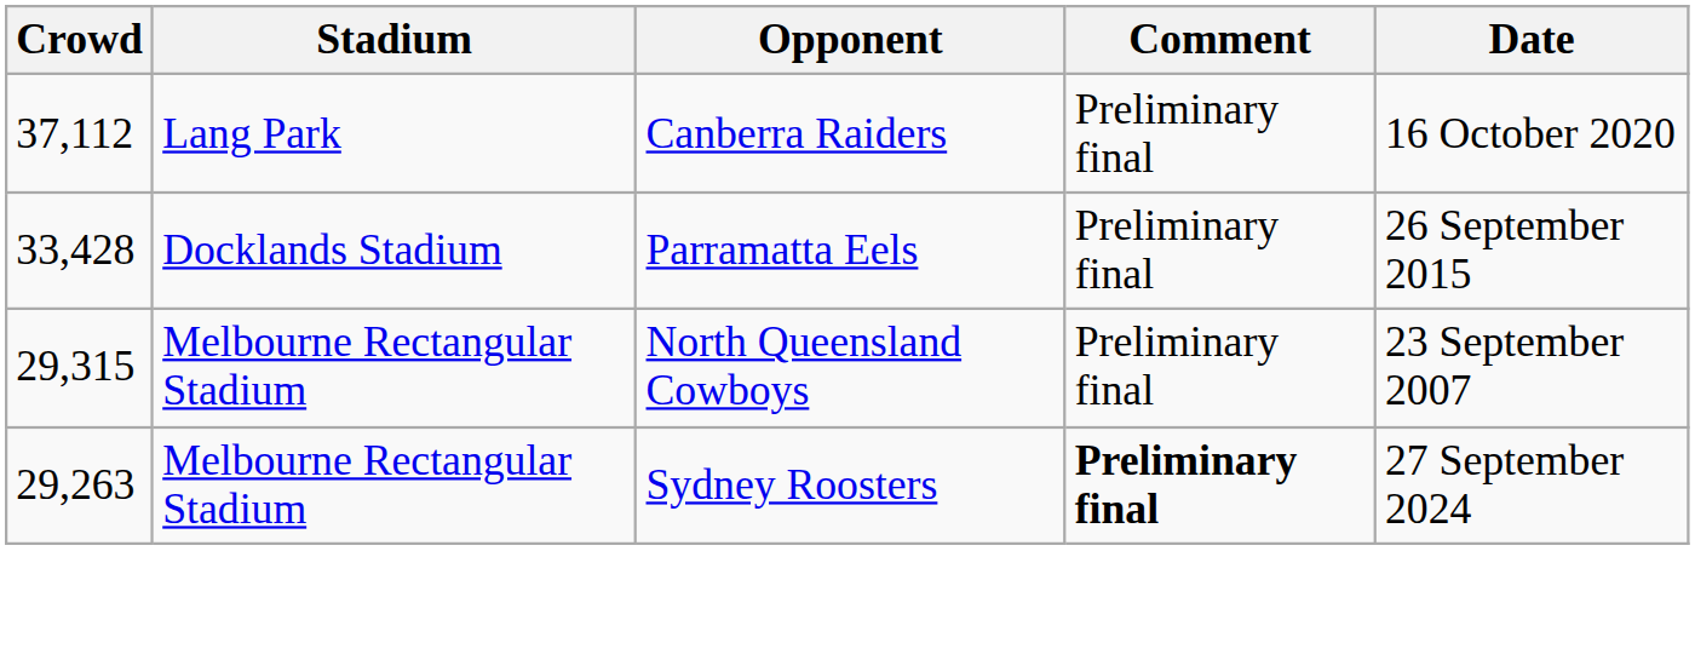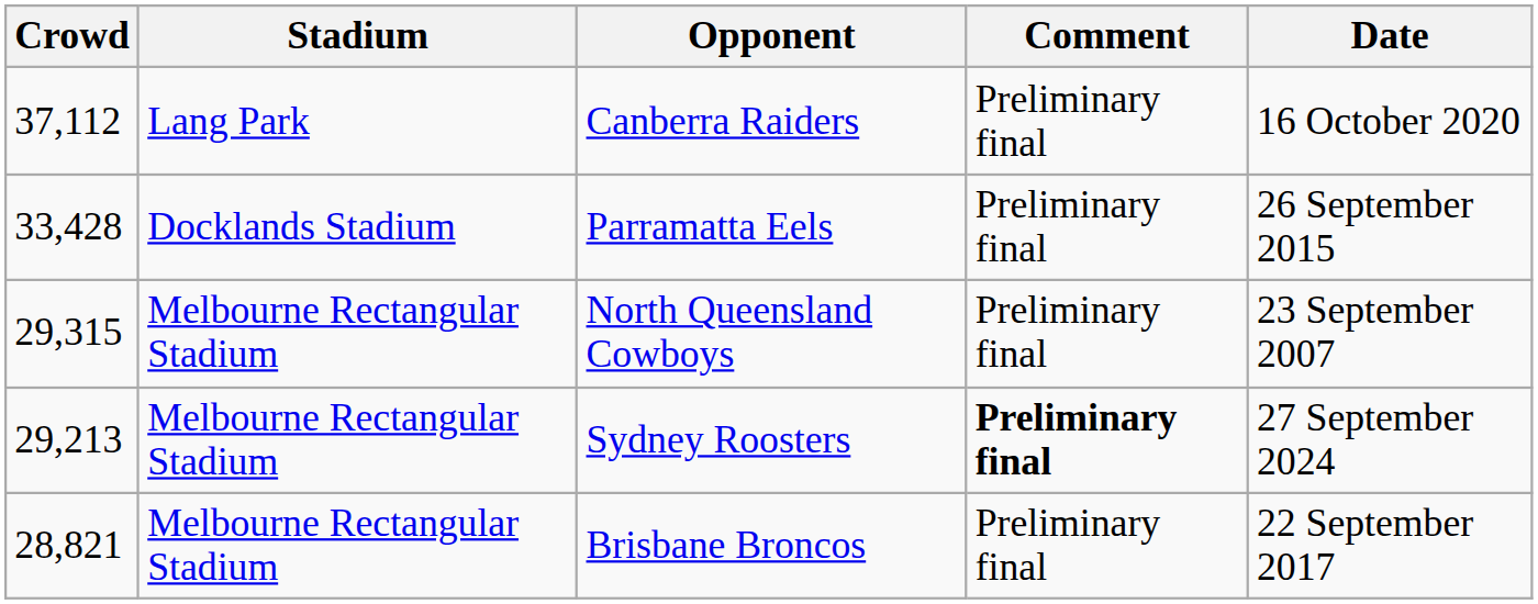Sydney Roosters | Crowd: 29,263 -> 29,213
+ row: 28,821 | Melbourne Rectangular Stadium | Brisbane Broncos | Preliminary final | 22 September 2017
